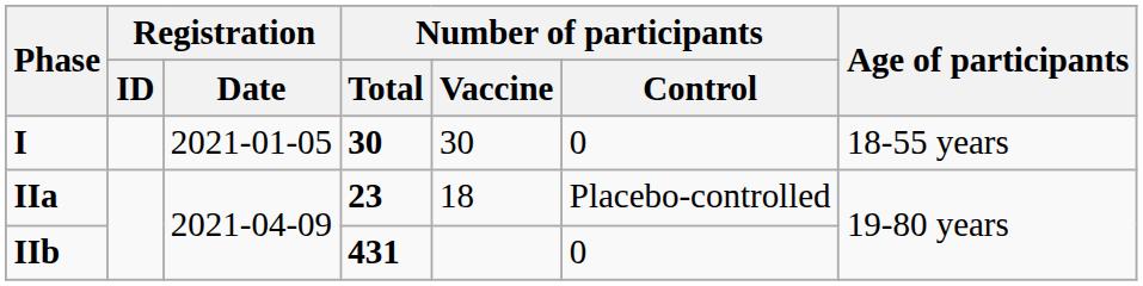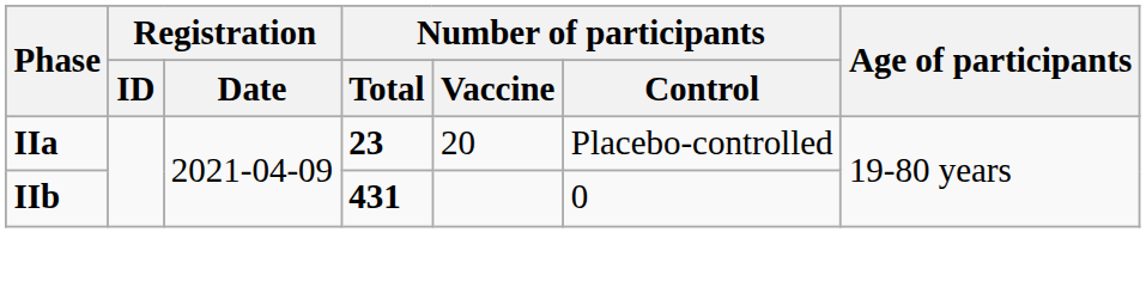- row: I | 2021-01-05 | 30 | 30 | 0 | 18-55 years
IIa | Number of participants / Vaccine: 18 -> 20
